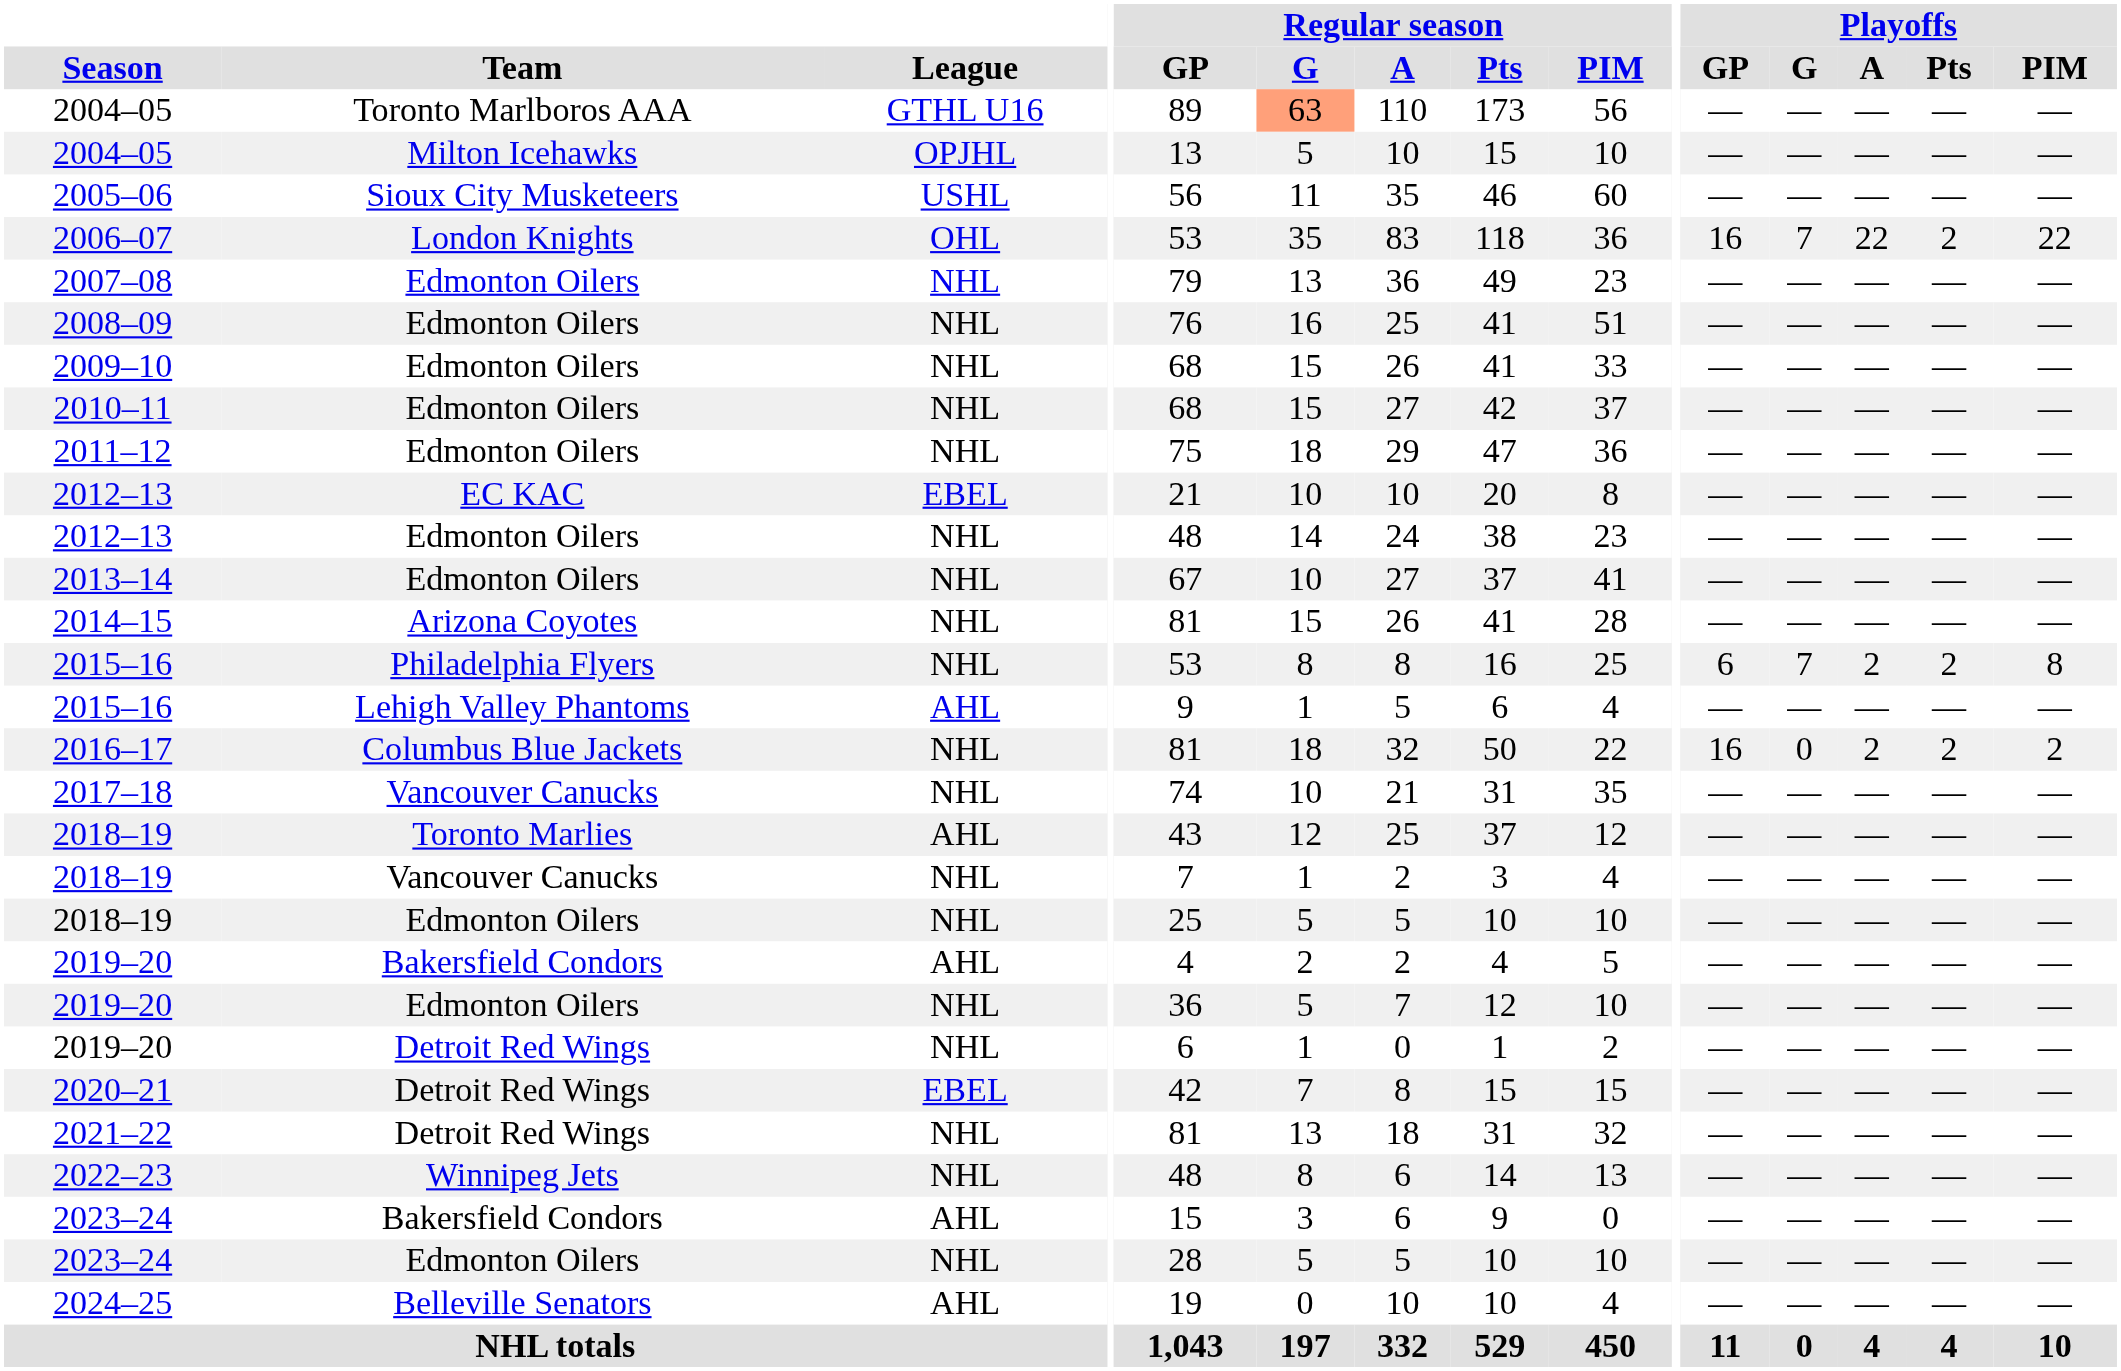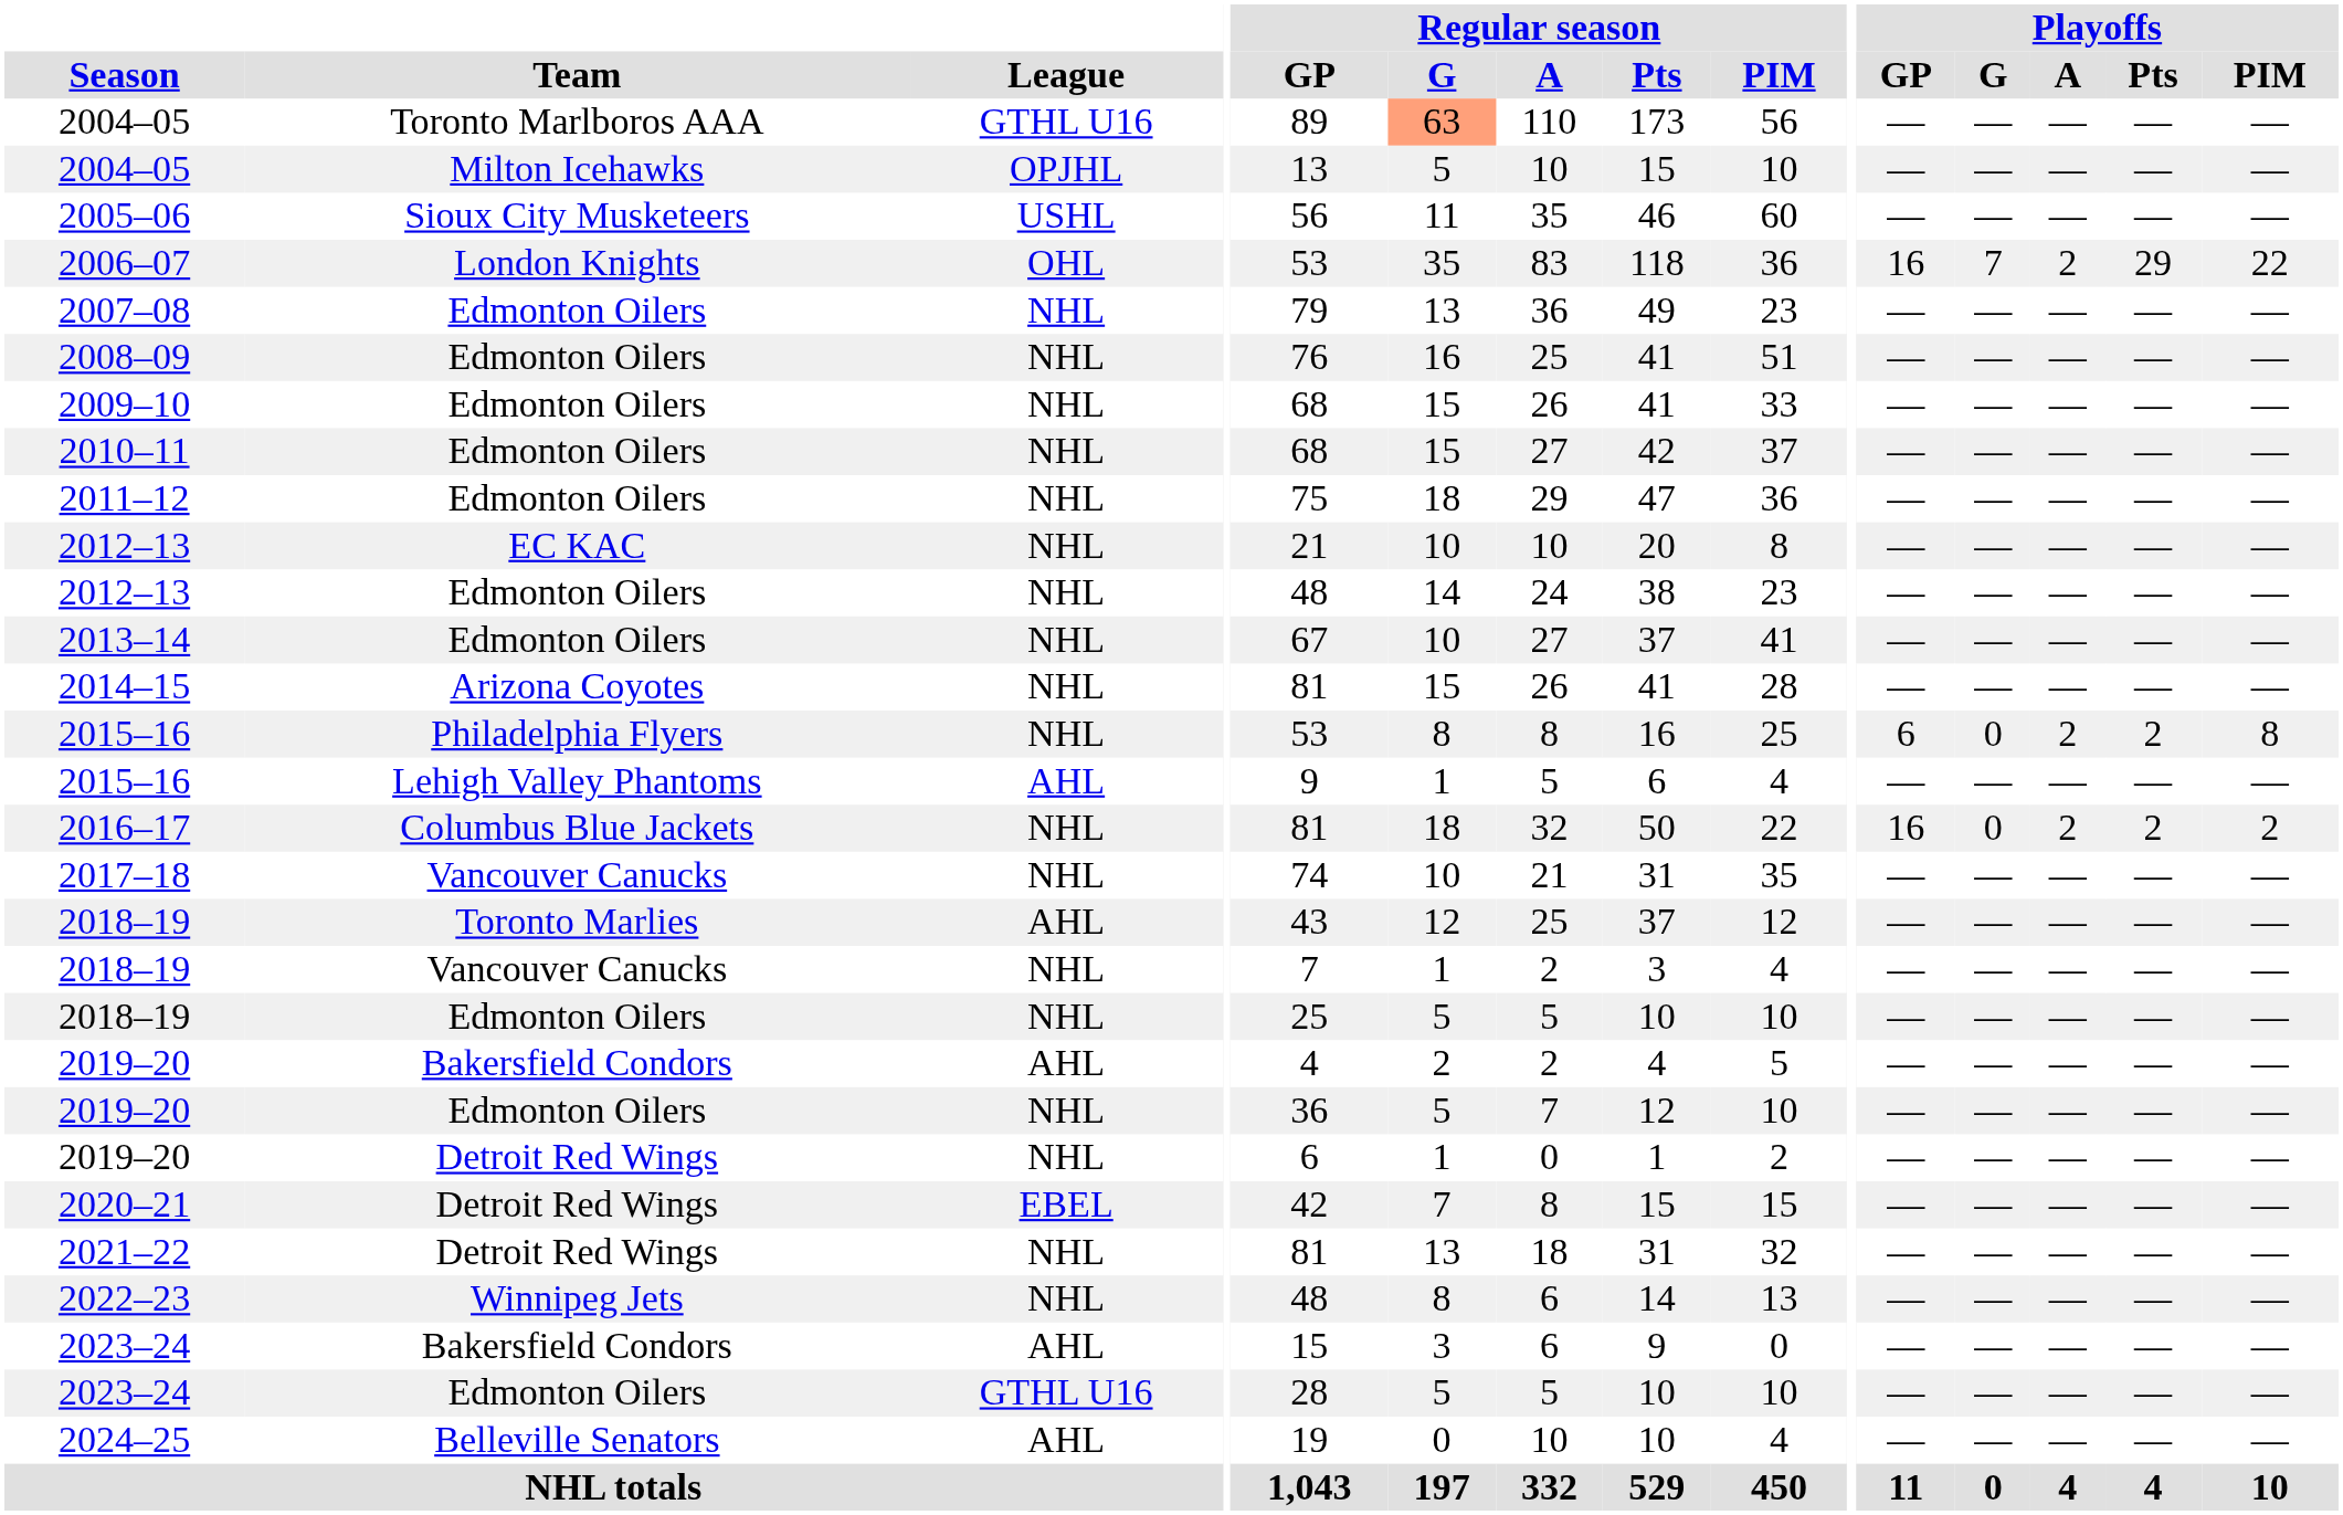2006–07 | Playoffs / A: 22 -> 2
2006–07 | Playoffs / Pts: 2 -> 29
2012–13 / EC KAC | League: EBEL -> NHL
2015–16 / Philadelphia Flyers | Playoffs / G: 7 -> 0
2023–24 / Edmonton Oilers | League: NHL -> GTHL U16
